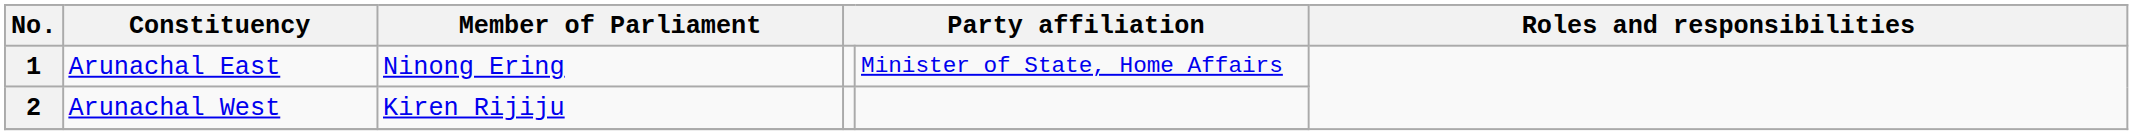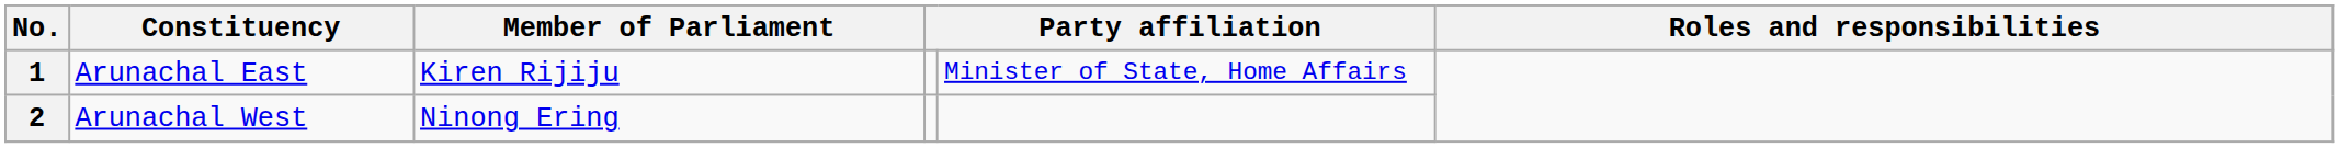1 | Member of Parliament: Ninong Ering -> Kiren Rijiju
2 | Member of Parliament: Kiren Rijiju -> Ninong Ering
